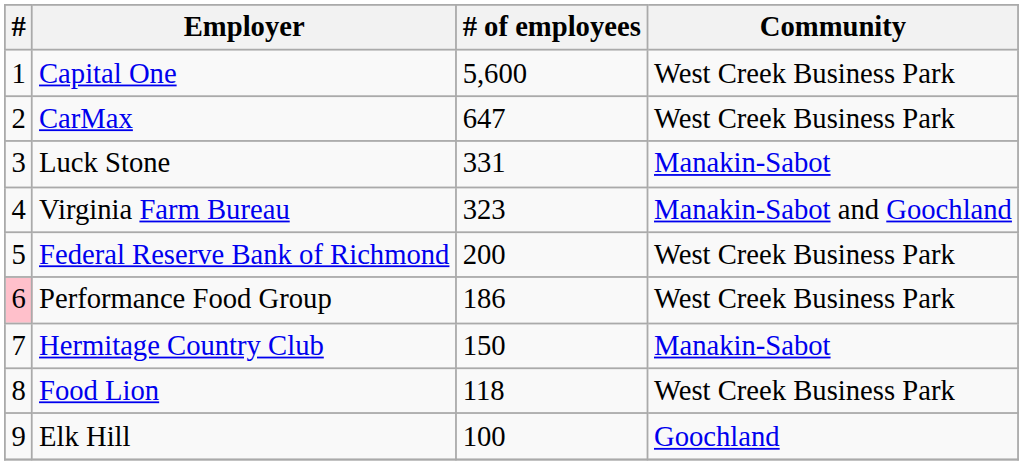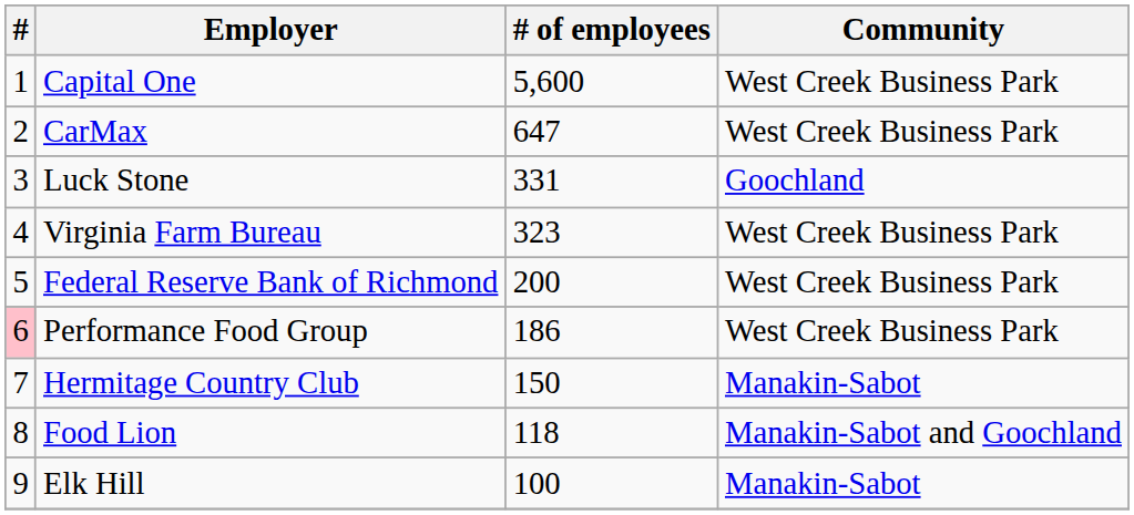Luck Stone | Community: Manakin-Sabot -> Goochland
Virginia Farm Bureau | Community: Manakin-Sabot and Goochland -> West Creek Business Park
Food Lion | Community: West Creek Business Park -> Manakin-Sabot and Goochland
Elk Hill | Community: Goochland -> Manakin-Sabot
